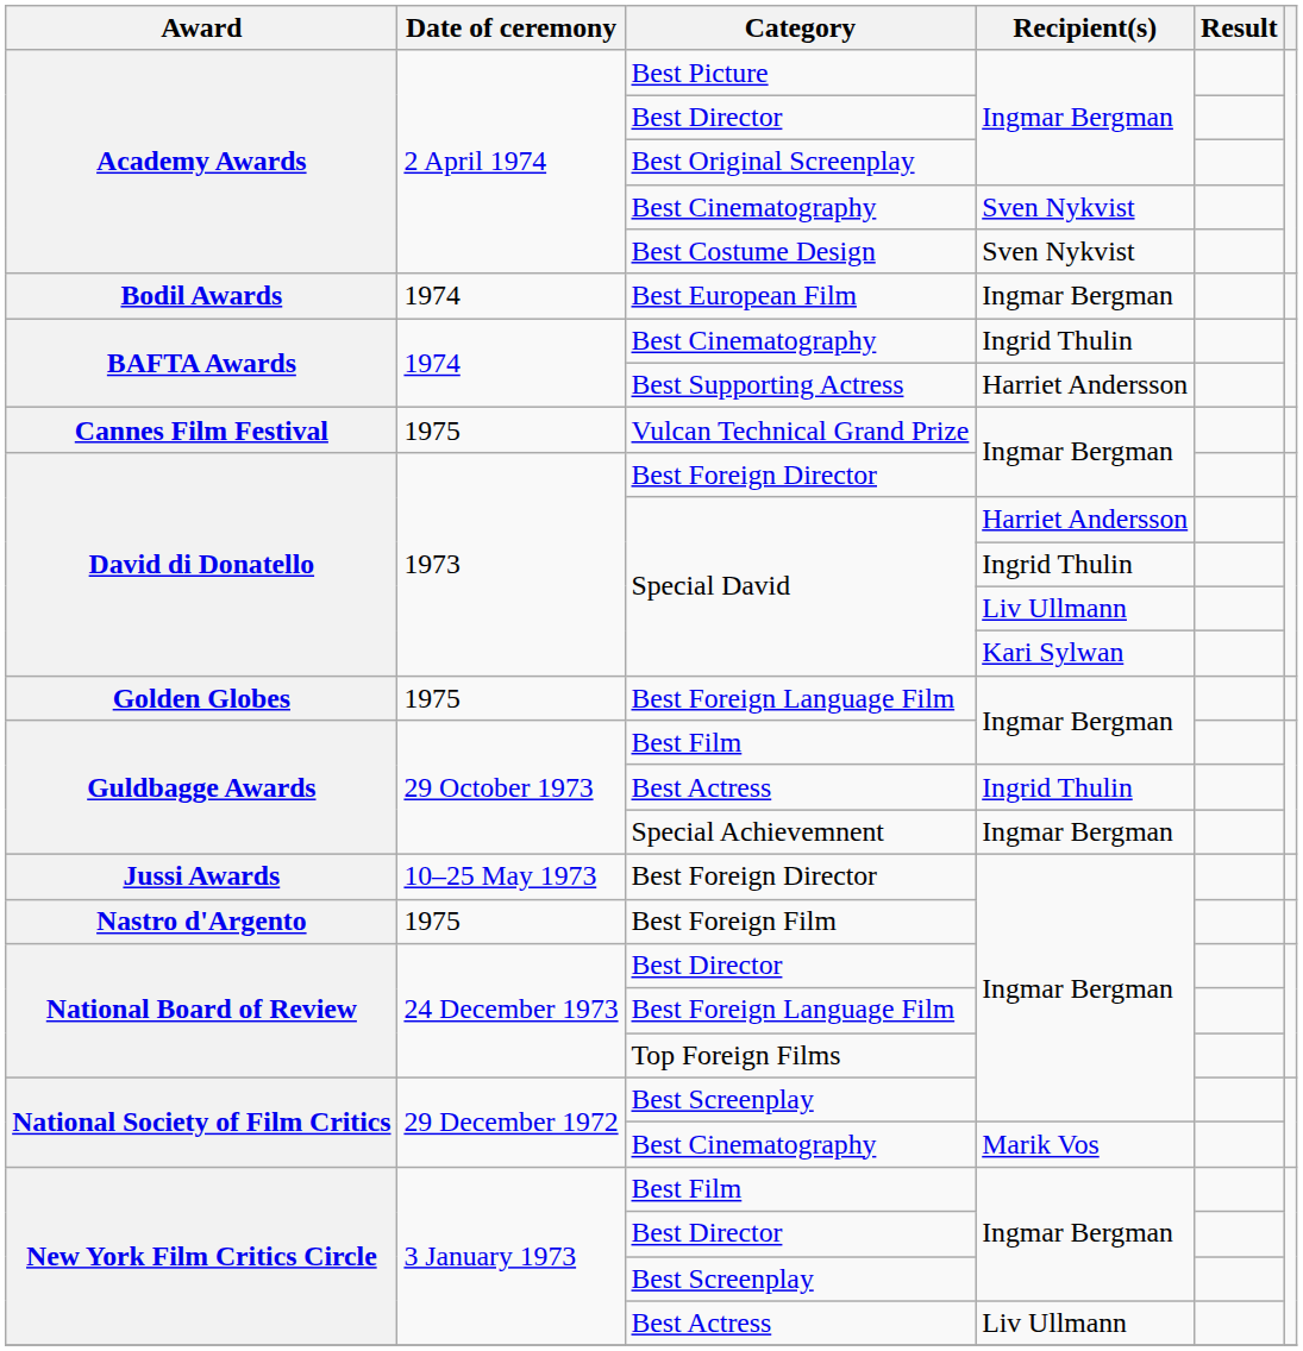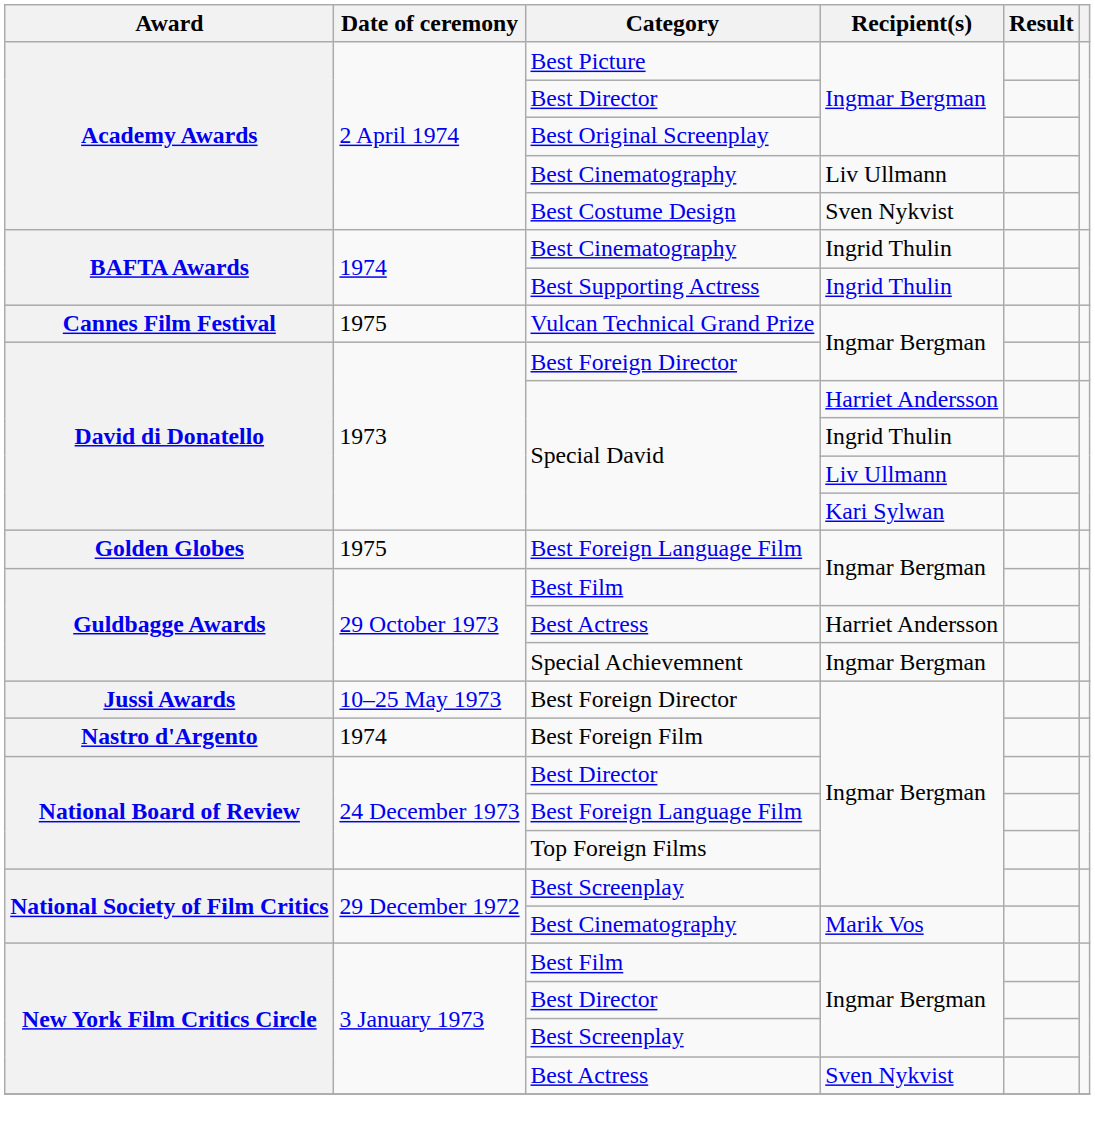Academy Awards / Best Cinematography | Recipient(s): Sven Nykvist -> Liv Ullmann
- row: Bodil Awards | 1974 | Best European Film | Ingmar Bergman
Best Supporting Actress | Recipient(s): Harriet Andersson -> Ingrid Thulin
Guldbagge Awards / Best Actress | Recipient(s): Ingrid Thulin -> Harriet Andersson
Best Foreign Film | Date of ceremony: 1975 -> 1974
New York Film Critics Circle / Best Actress | Recipient(s): Liv Ullmann -> Sven Nykvist
